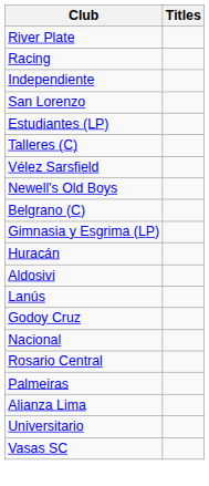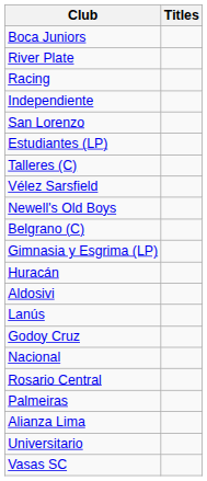+ row: Boca Juniors
